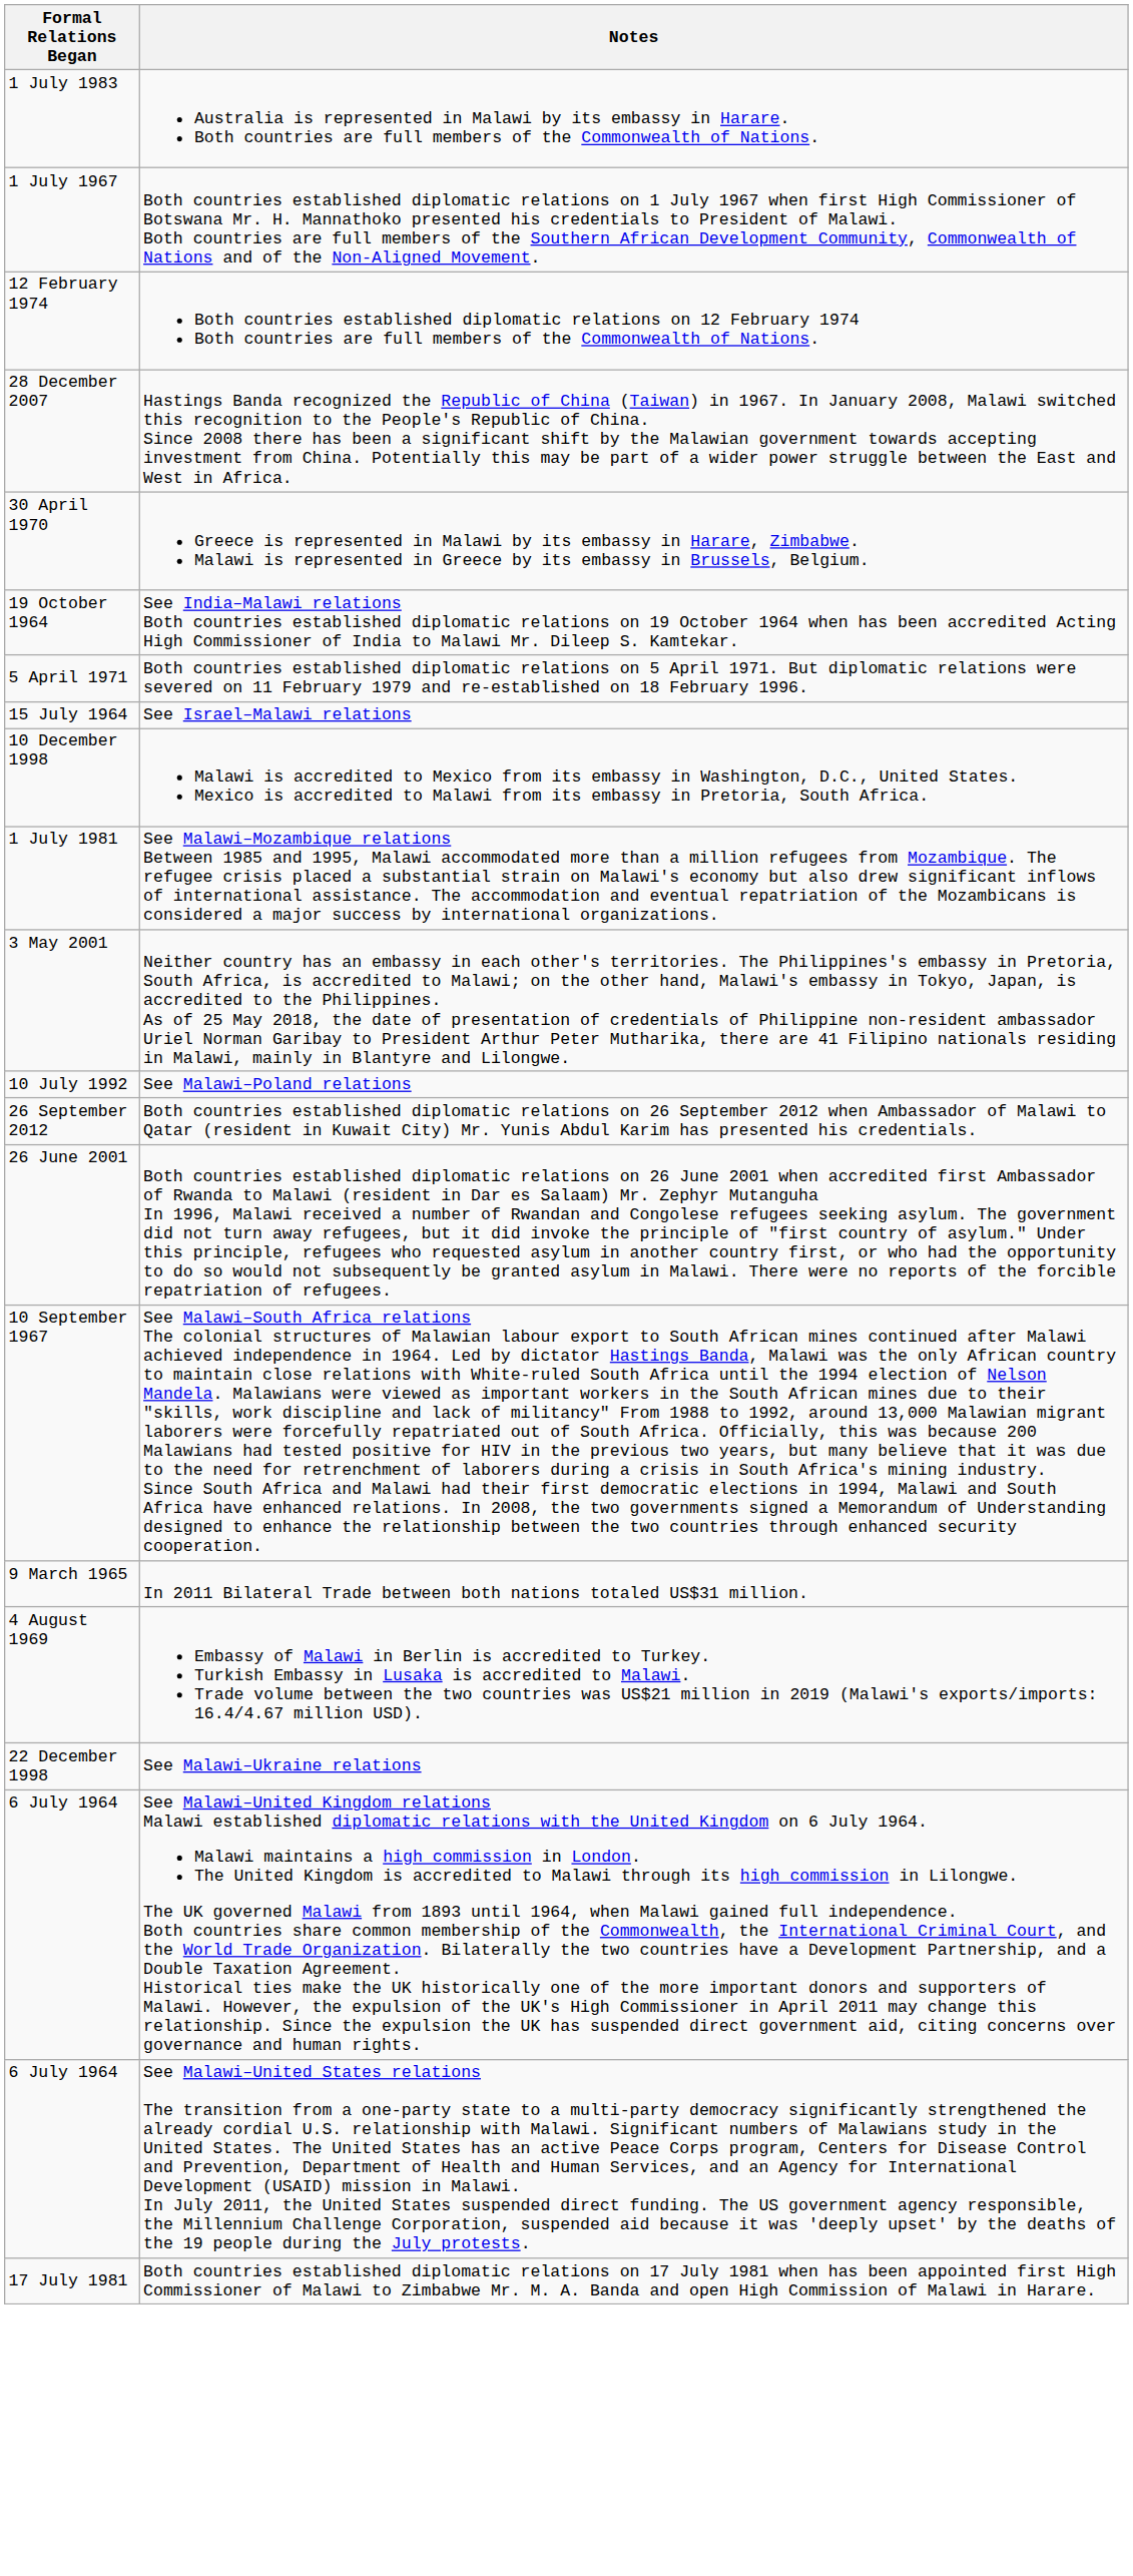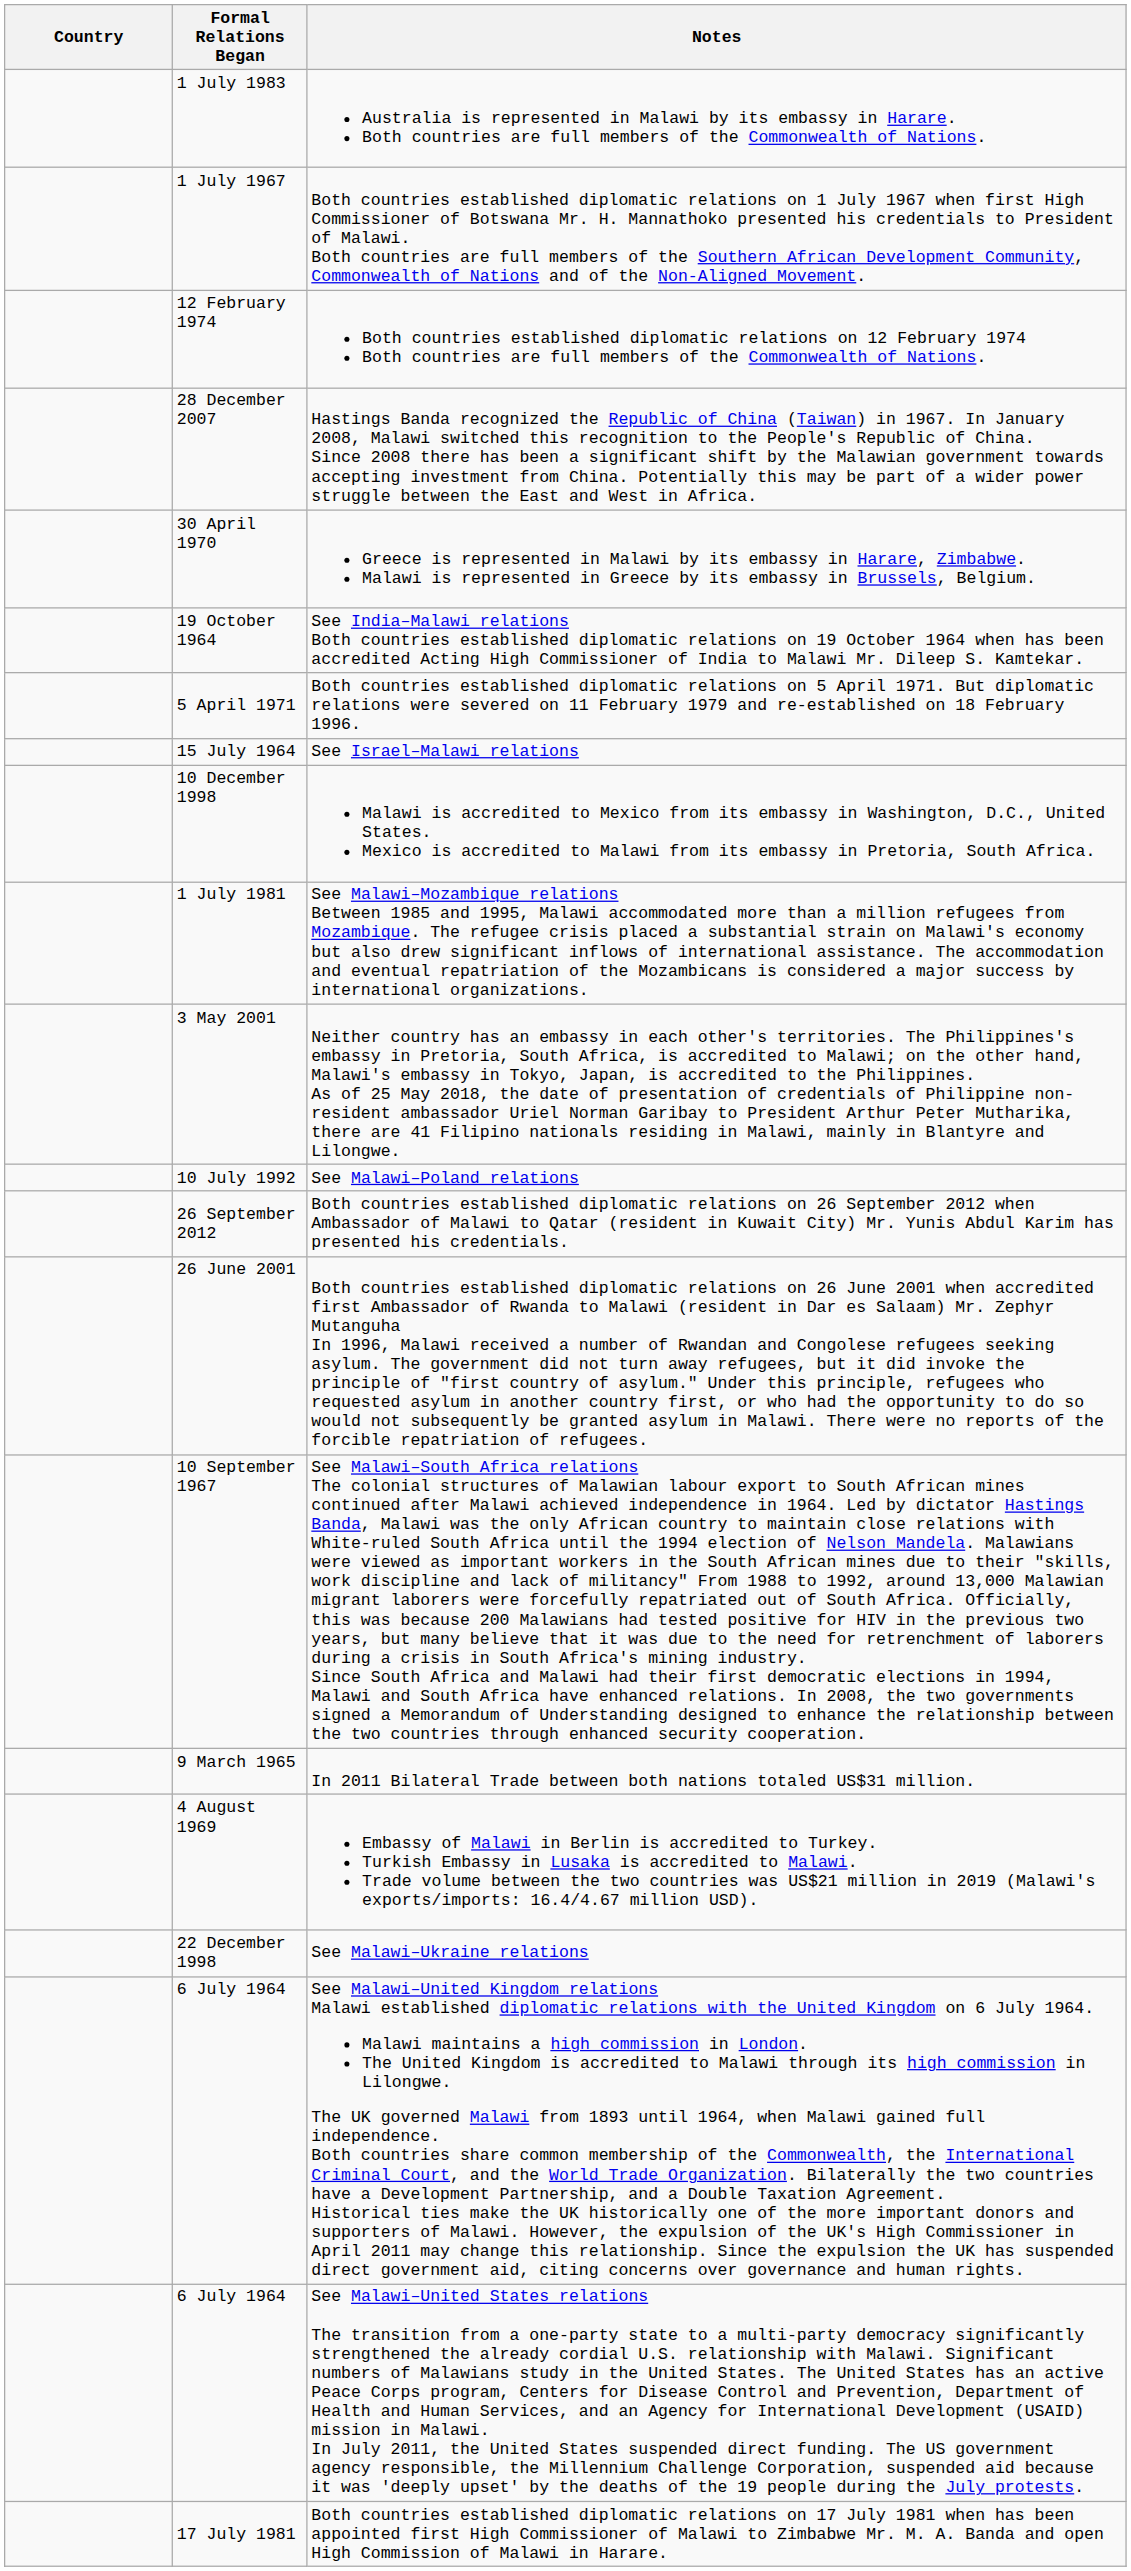+ column: Country
